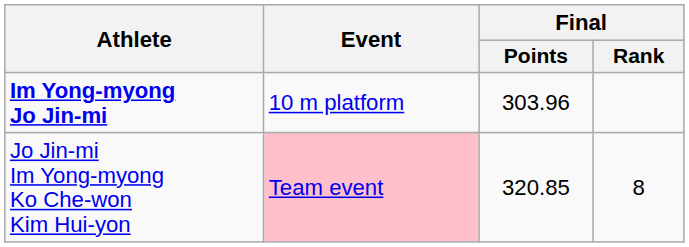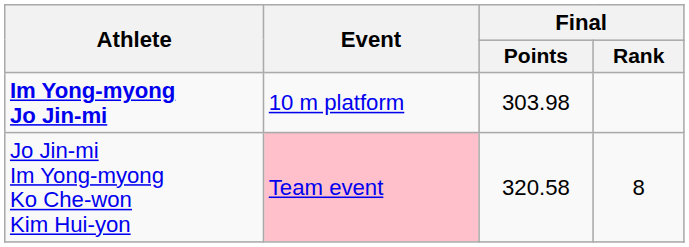Im Yong-myong Jo Jin-mi | Final / Points: 303.96 -> 303.98
Jo Jin-mi Im Yong-myong Ko Che-won Kim Hui-yon | Final / Points: 320.85 -> 320.58
